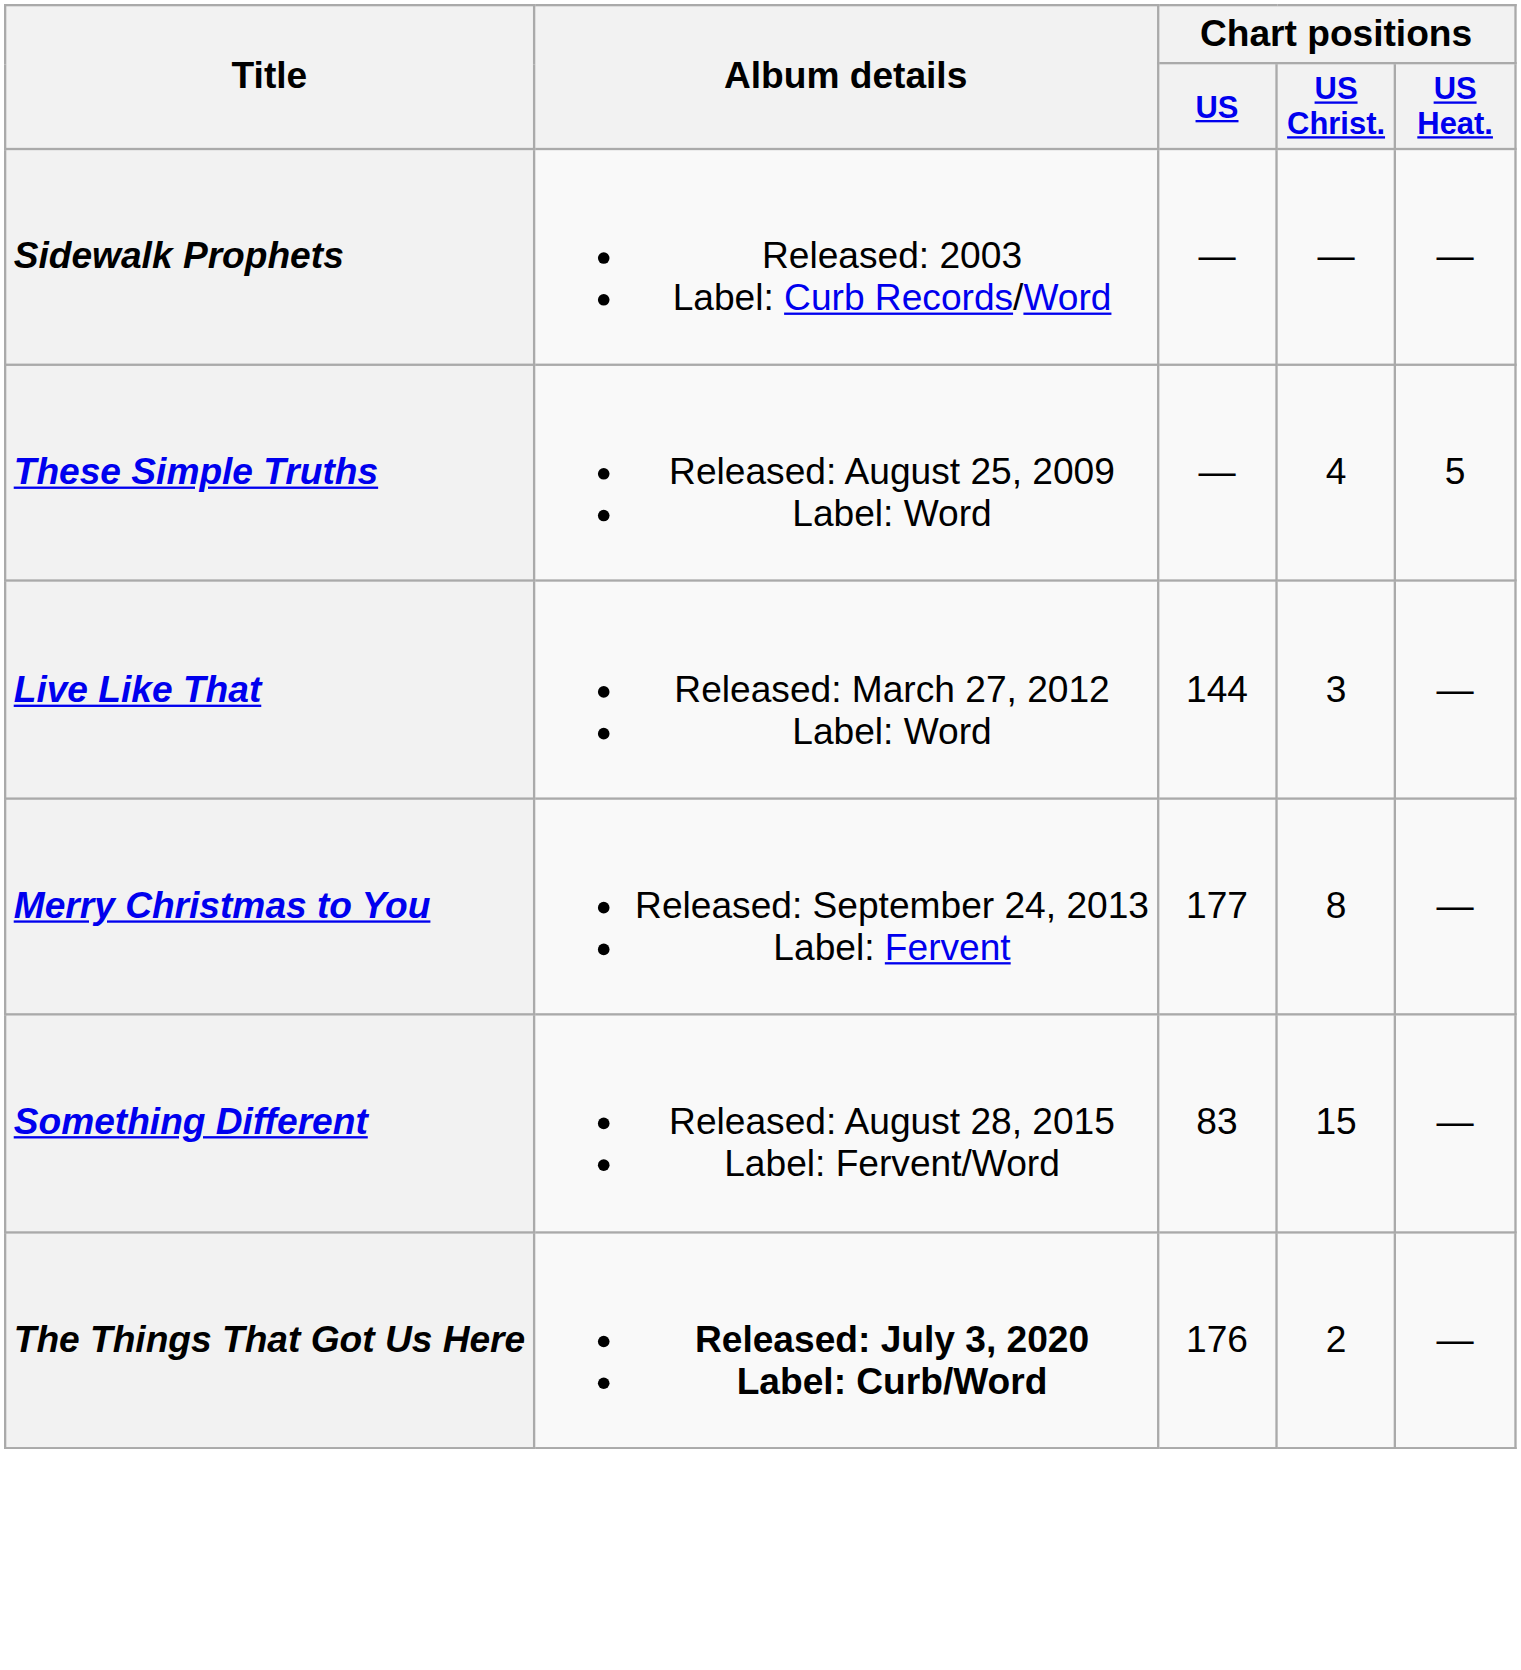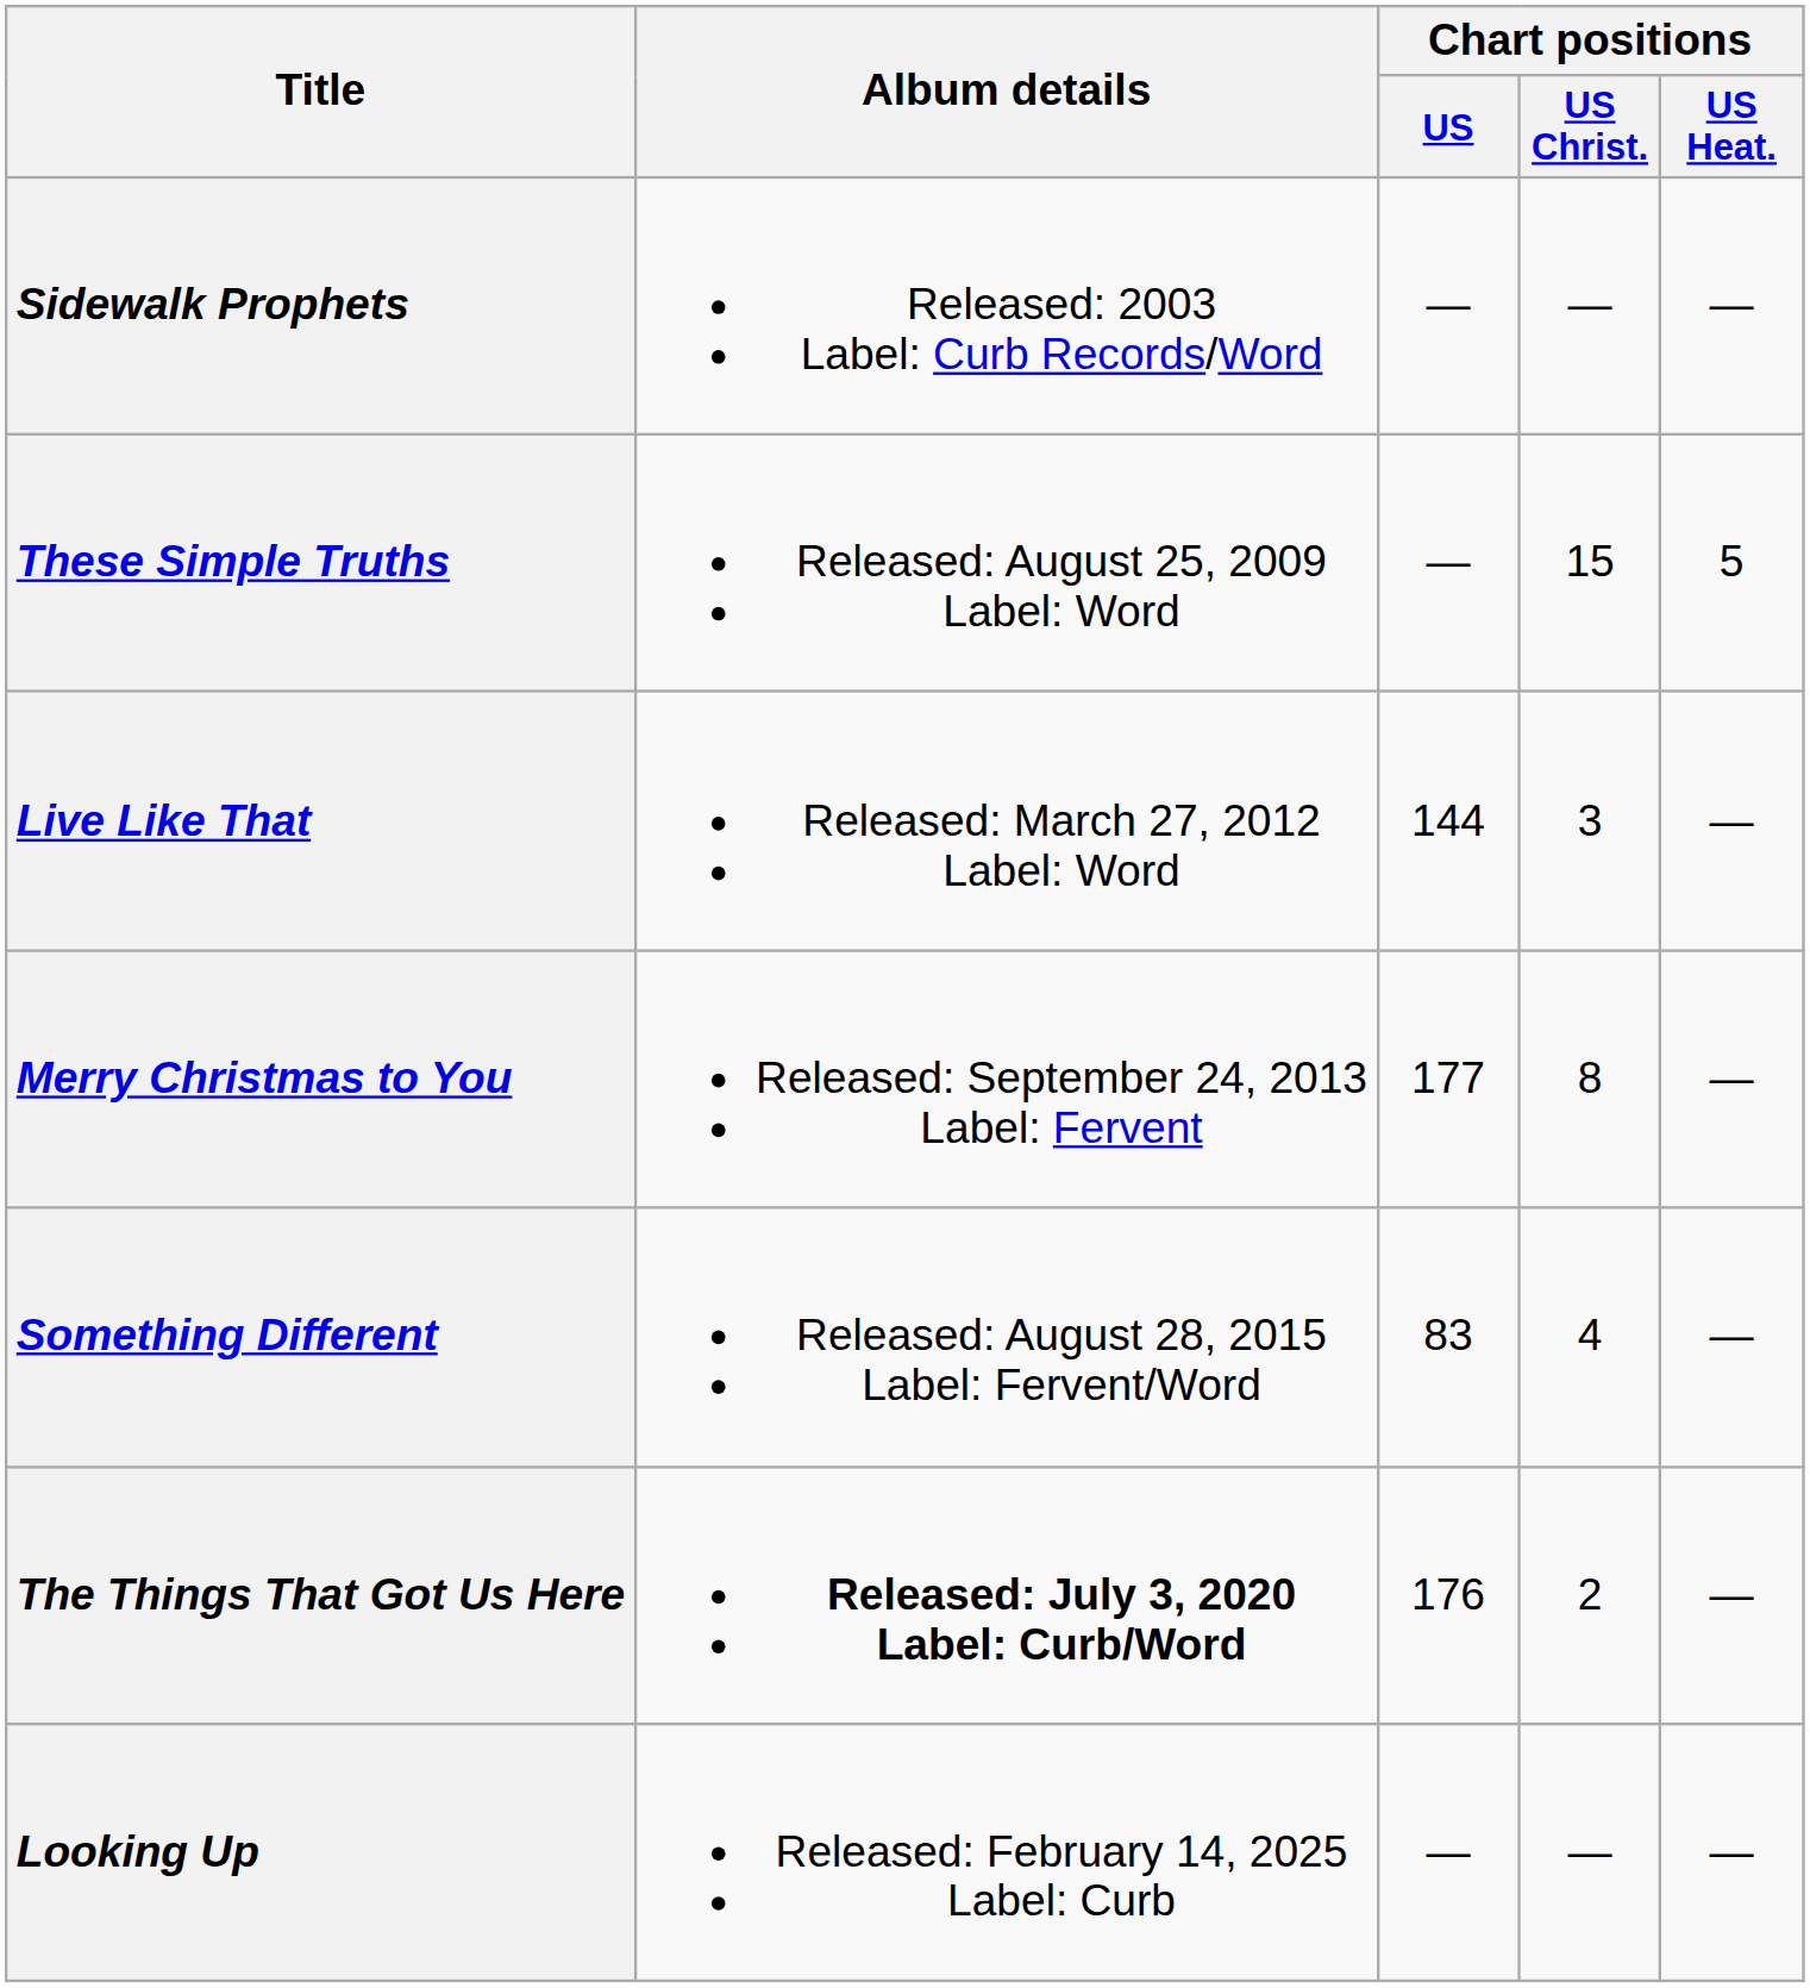These Simple Truths | Chart positions / US Christ.: 4 -> 15
Something Different | Chart positions / US Christ.: 15 -> 4
+ row: Looking Up | Released: February 14, 2025 Label: Curb | — | — | —
